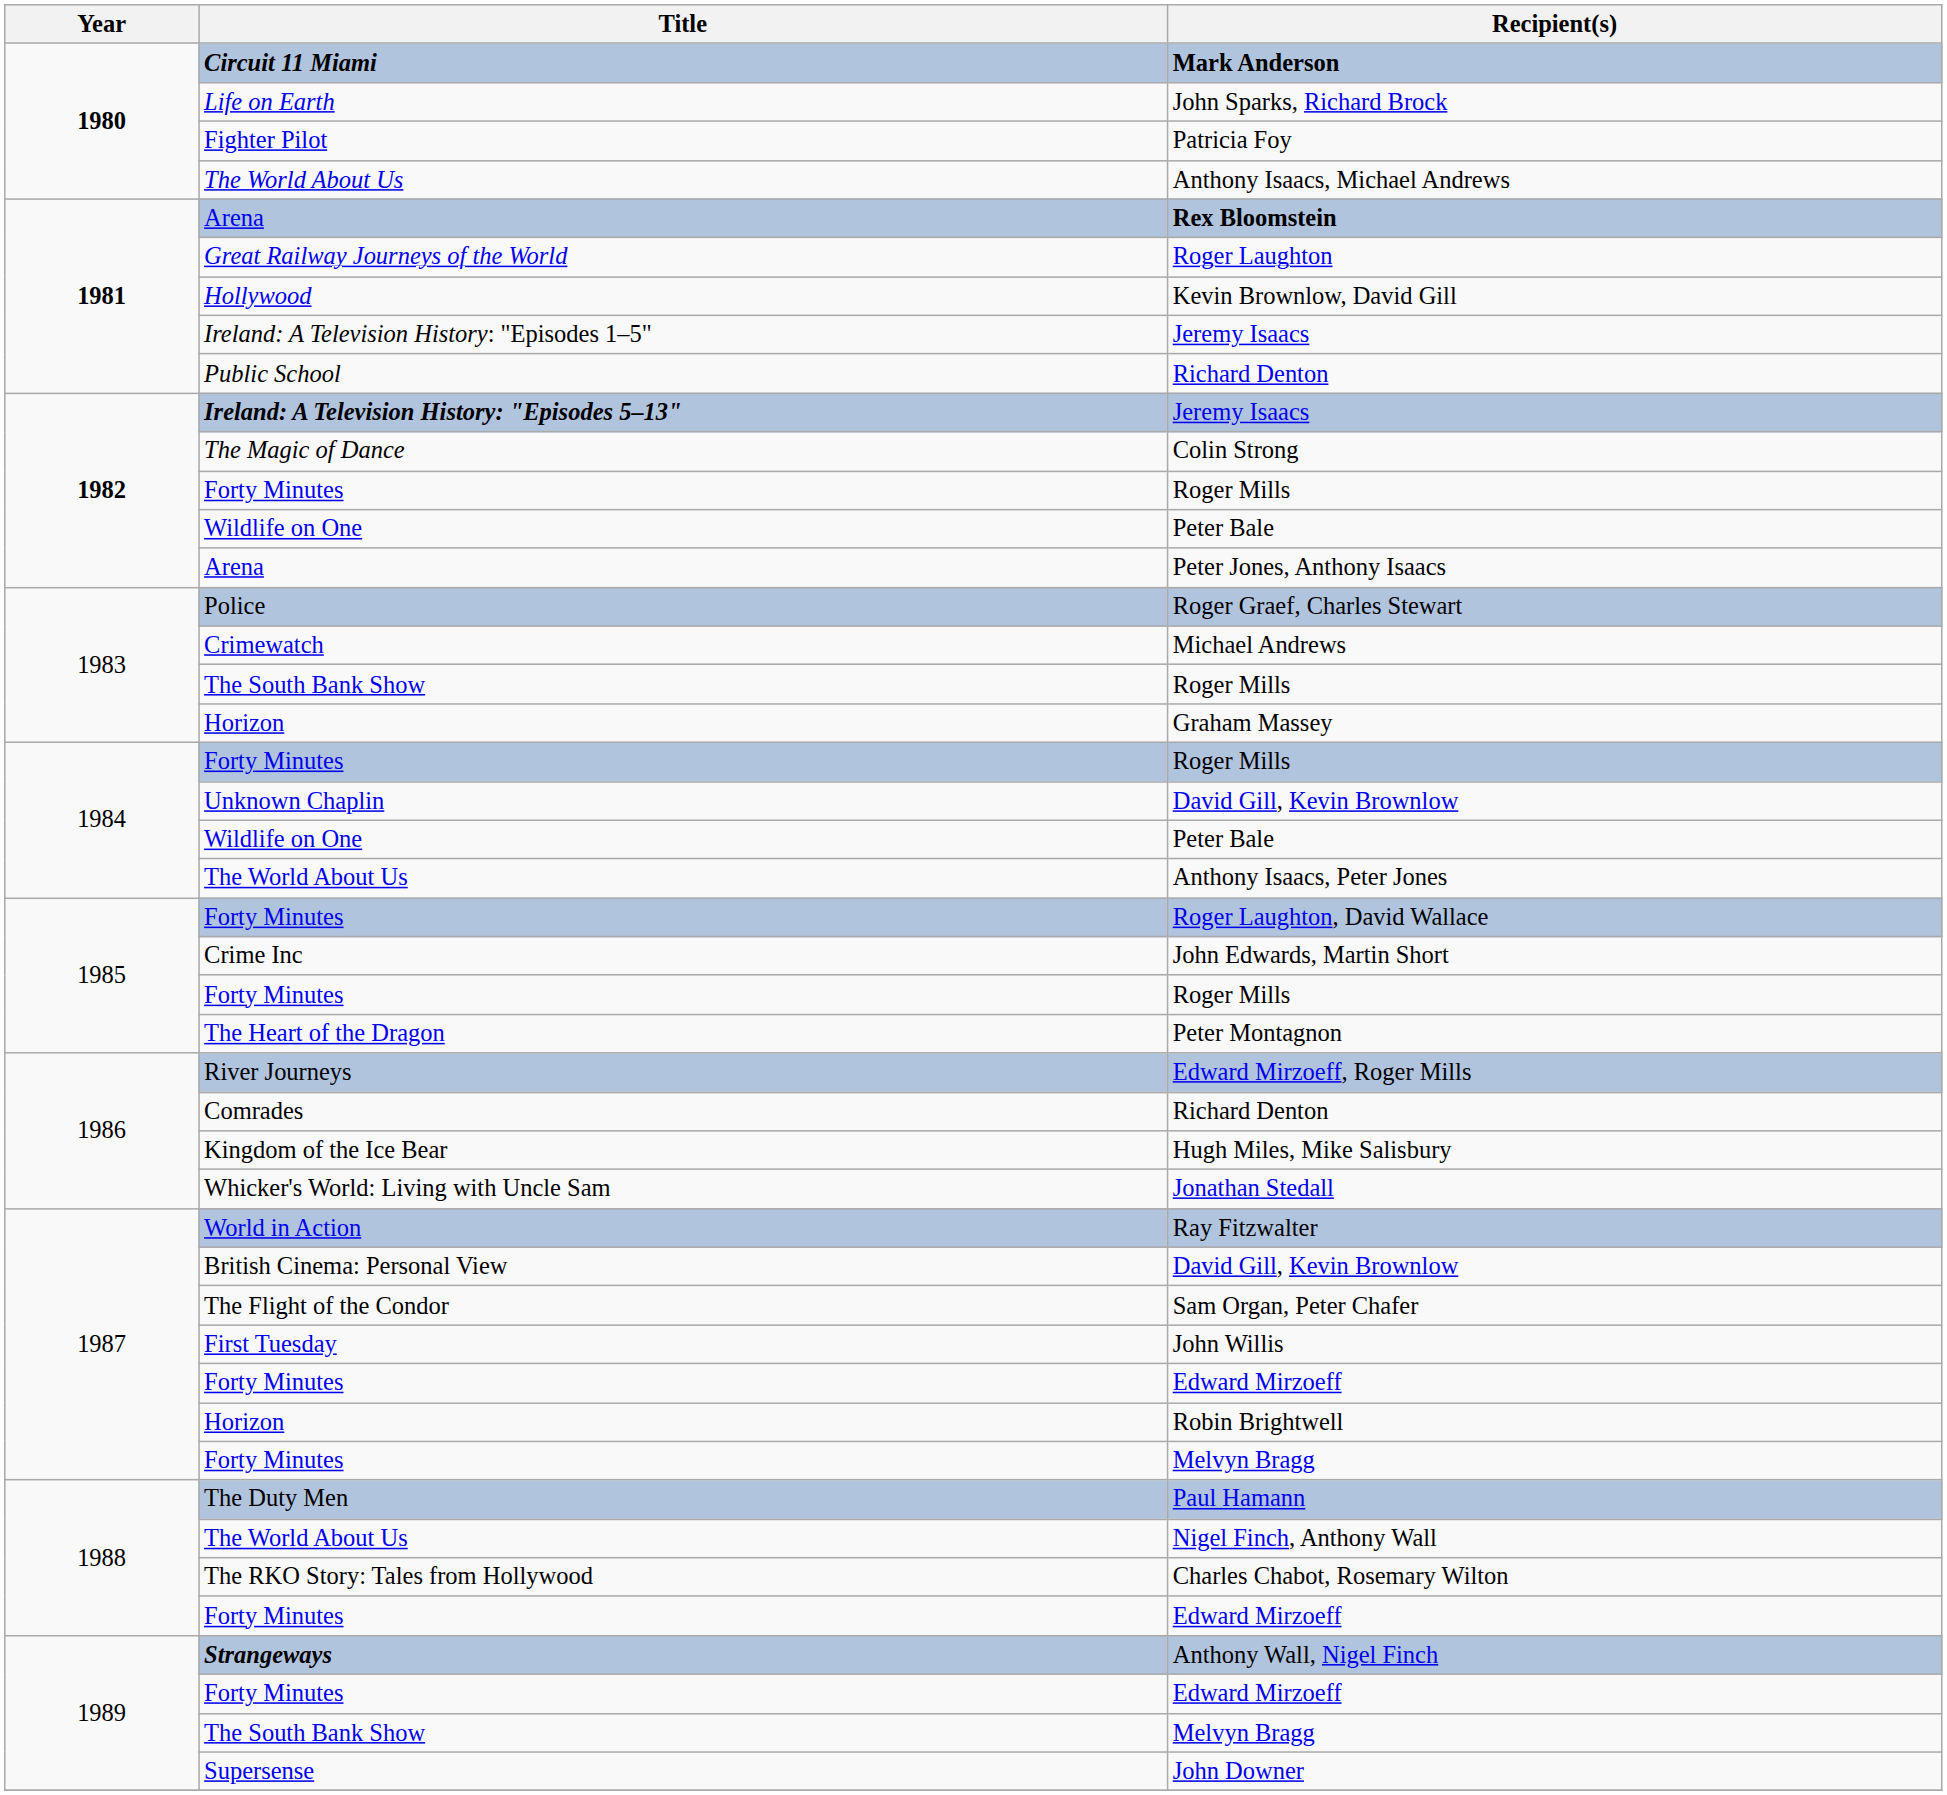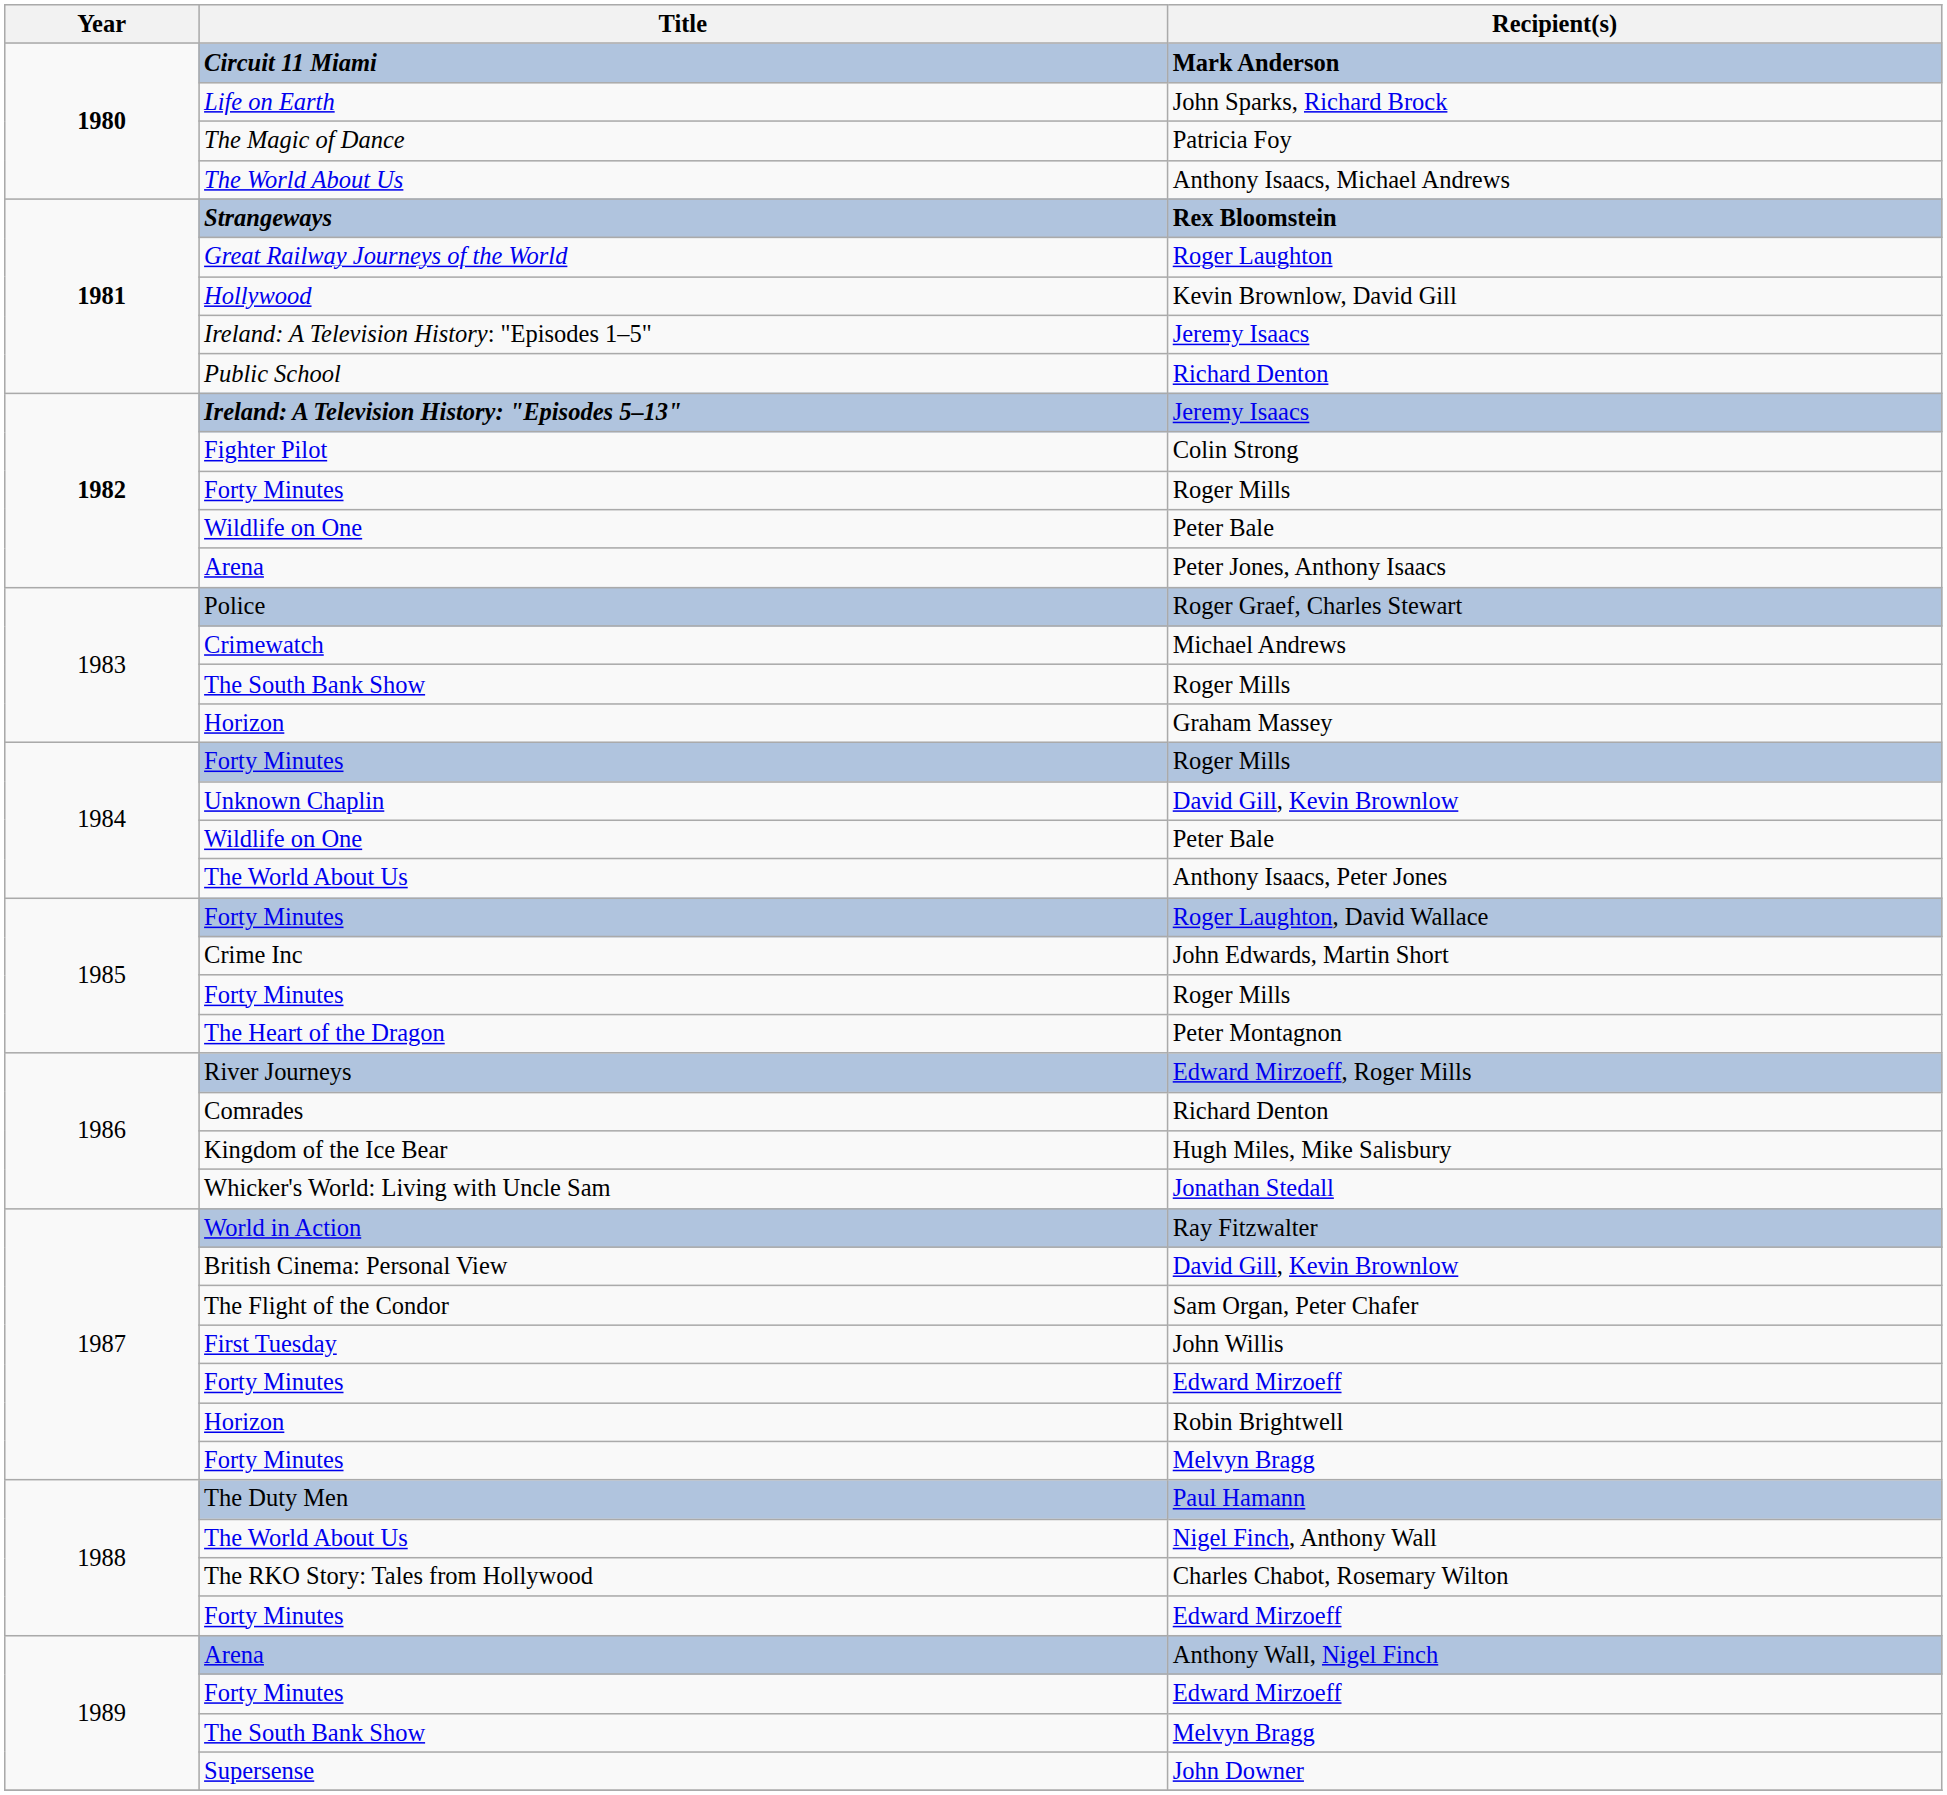Patricia Foy | Title: Fighter Pilot -> The Magic of Dance
Rex Bloomstein | Title: Arena -> Strangeways
Colin Strong | Title: The Magic of Dance -> Fighter Pilot
Anthony Wall, Nigel Finch | Title: Strangeways -> Arena
